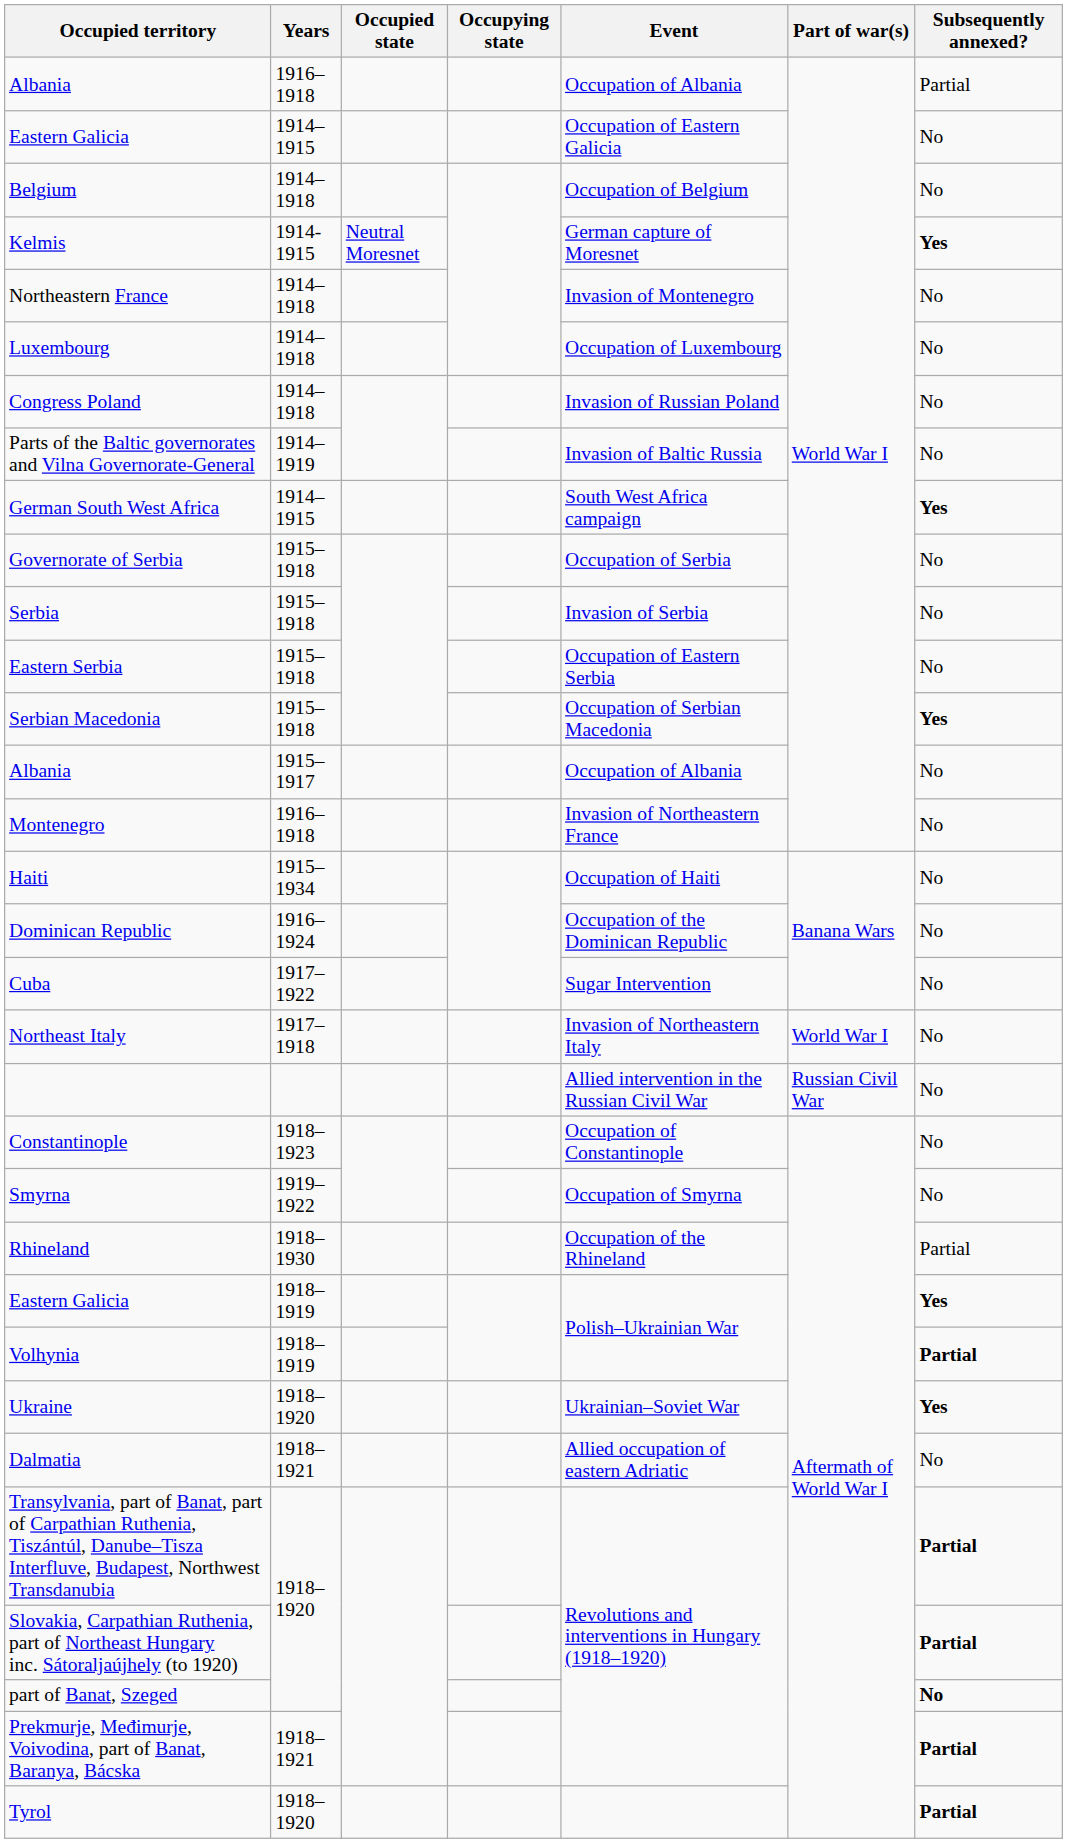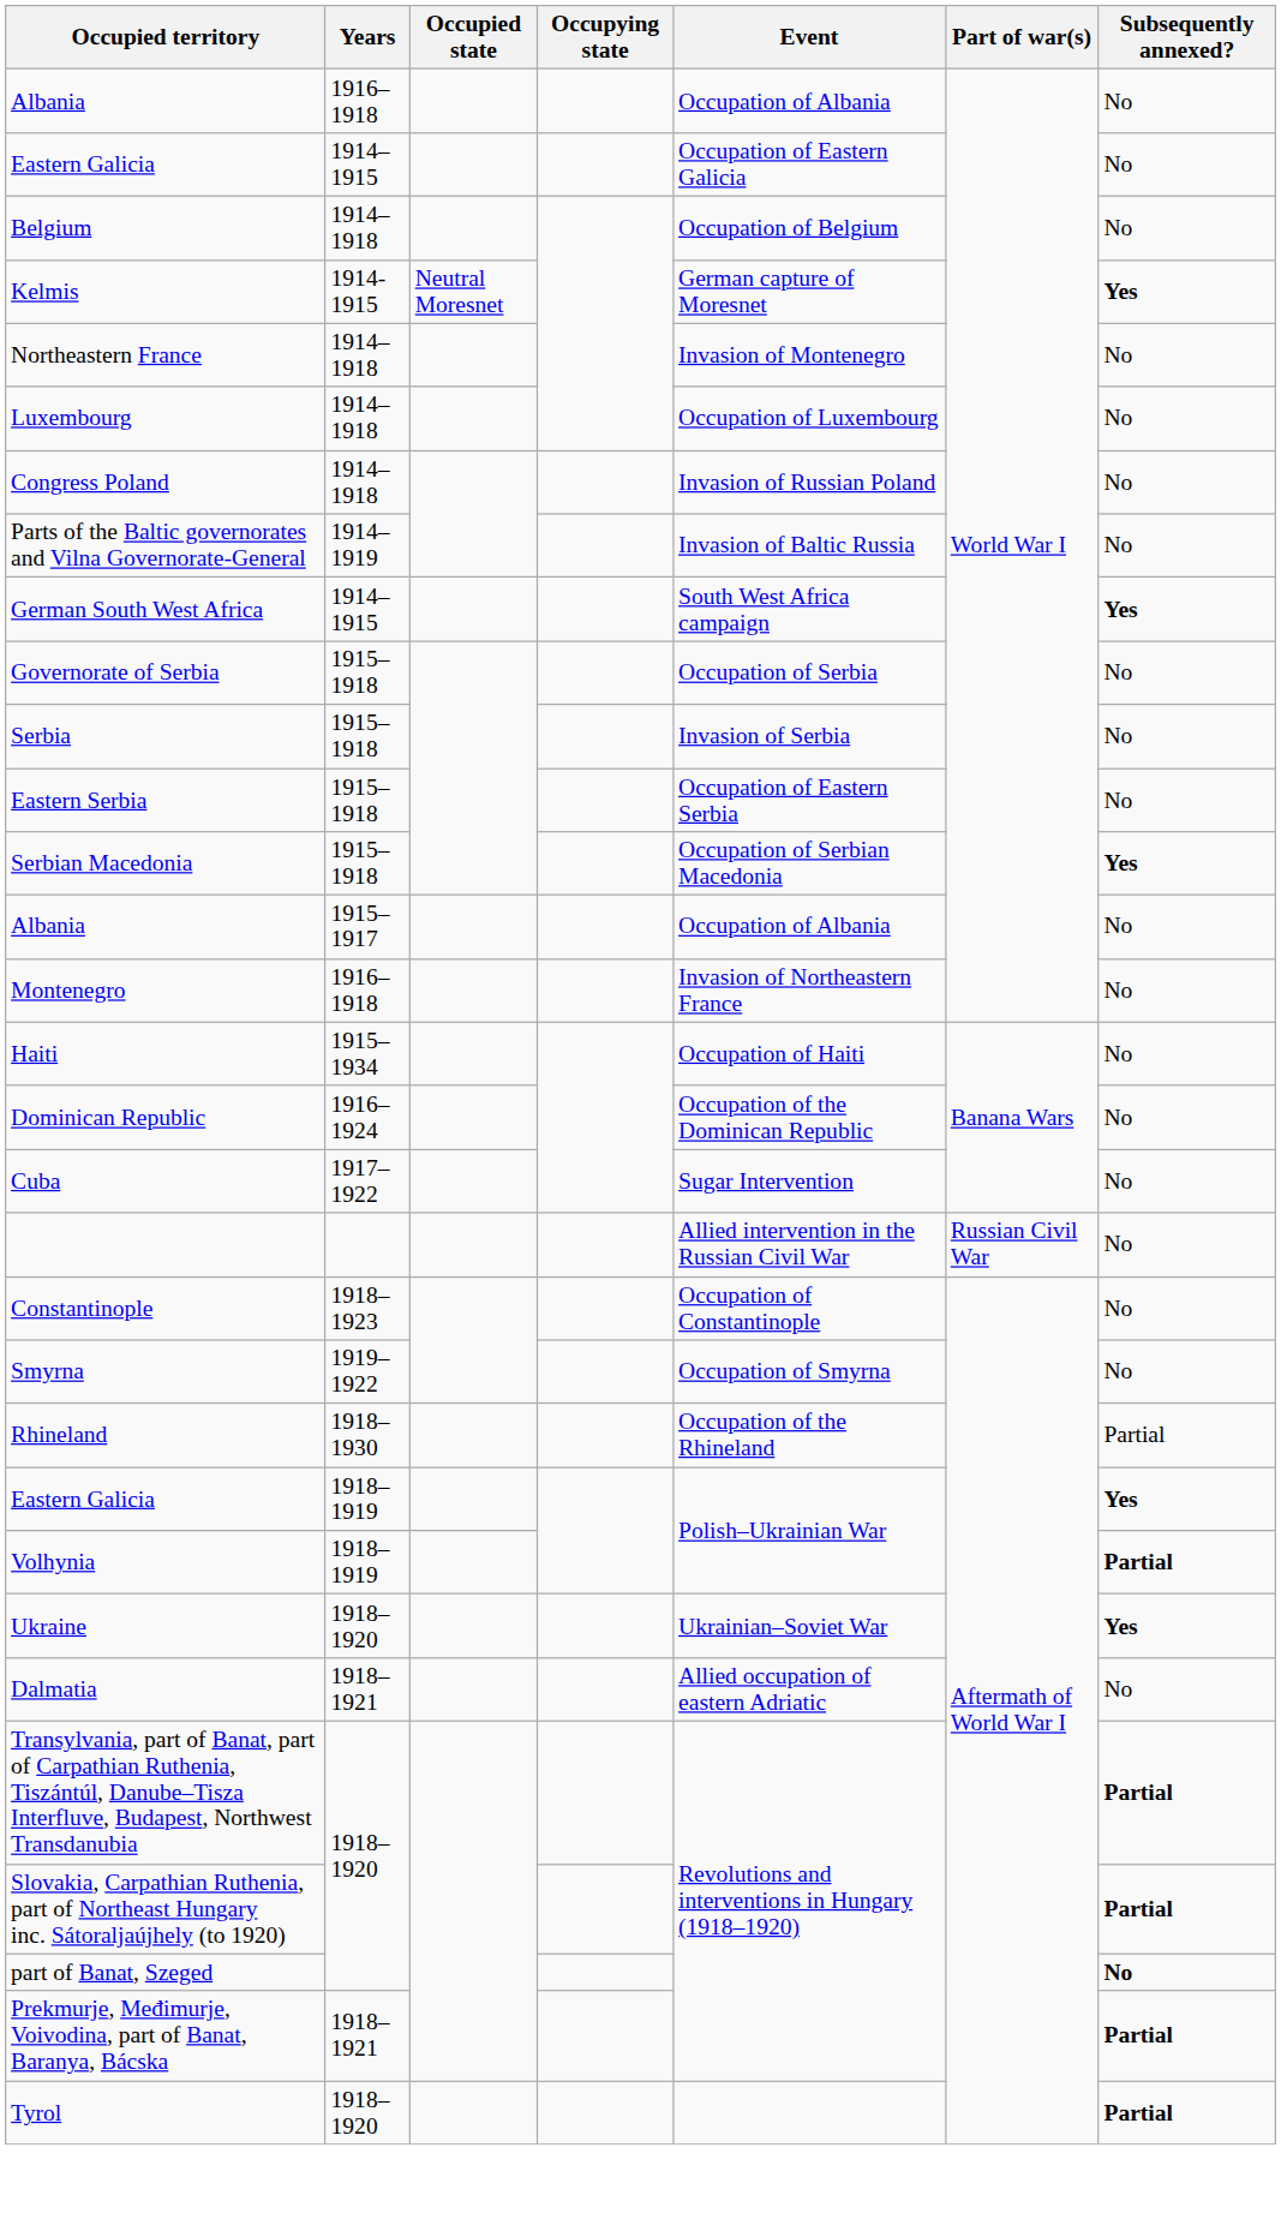Albania / 1916–1918 | Subsequently annexed?: Partial -> No
- row: Northeast Italy | 1917–1918 | Invasion of Northeastern Italy | World War I | No
